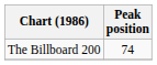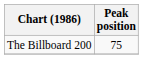The Billboard 200 | Peak position: 74 -> 75
